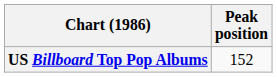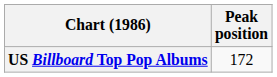US Billboard Top Pop Albums | Peak position: 152 -> 172
